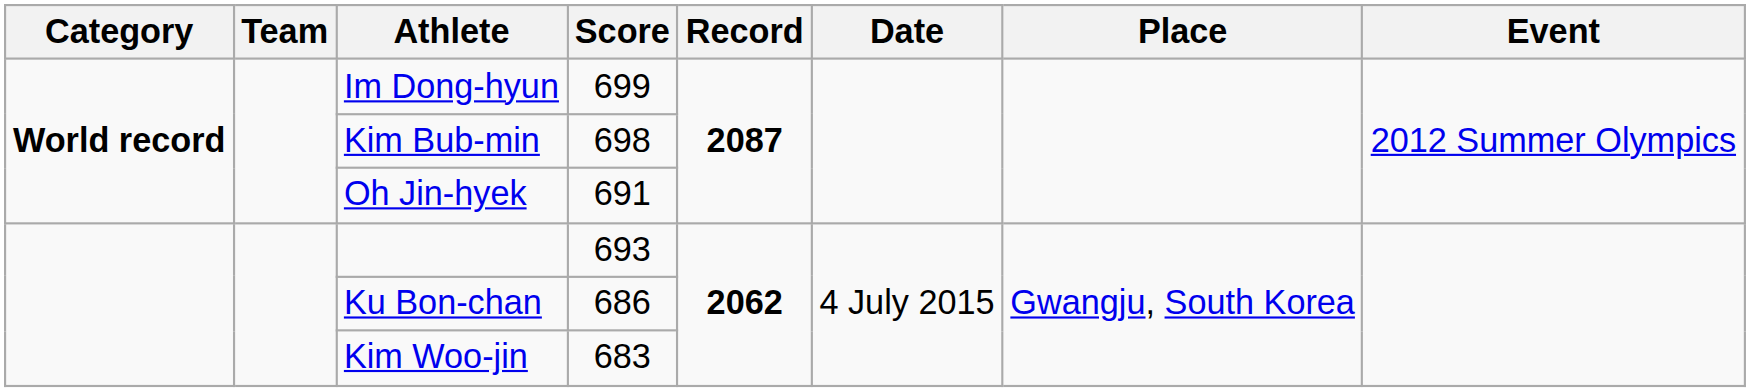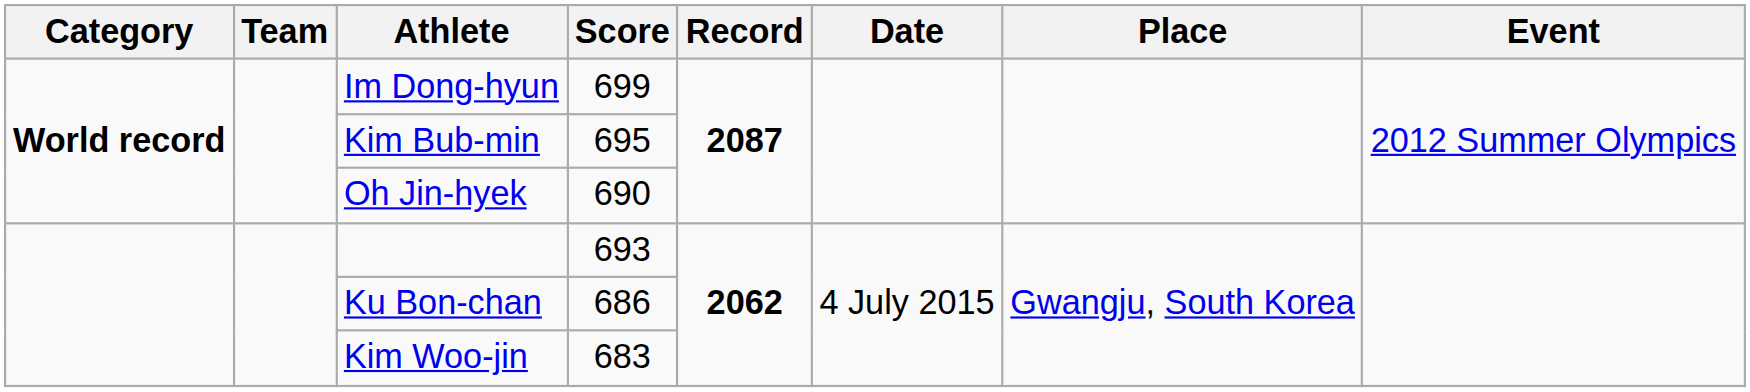Kim Bub-min | Score: 698 -> 695
Oh Jin-hyek | Score: 691 -> 690
